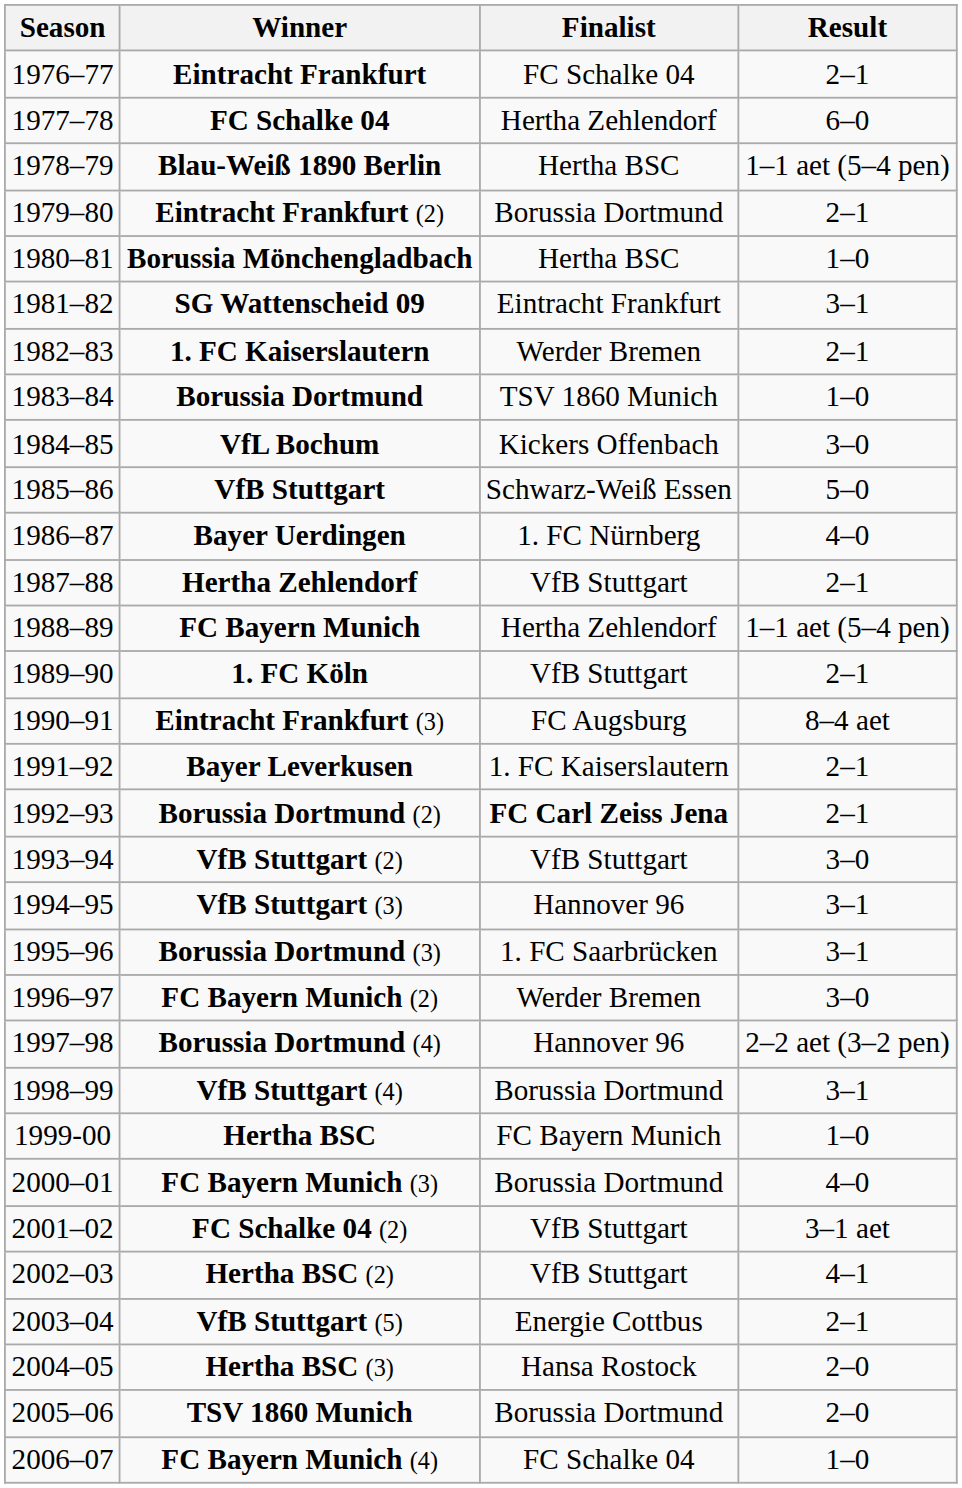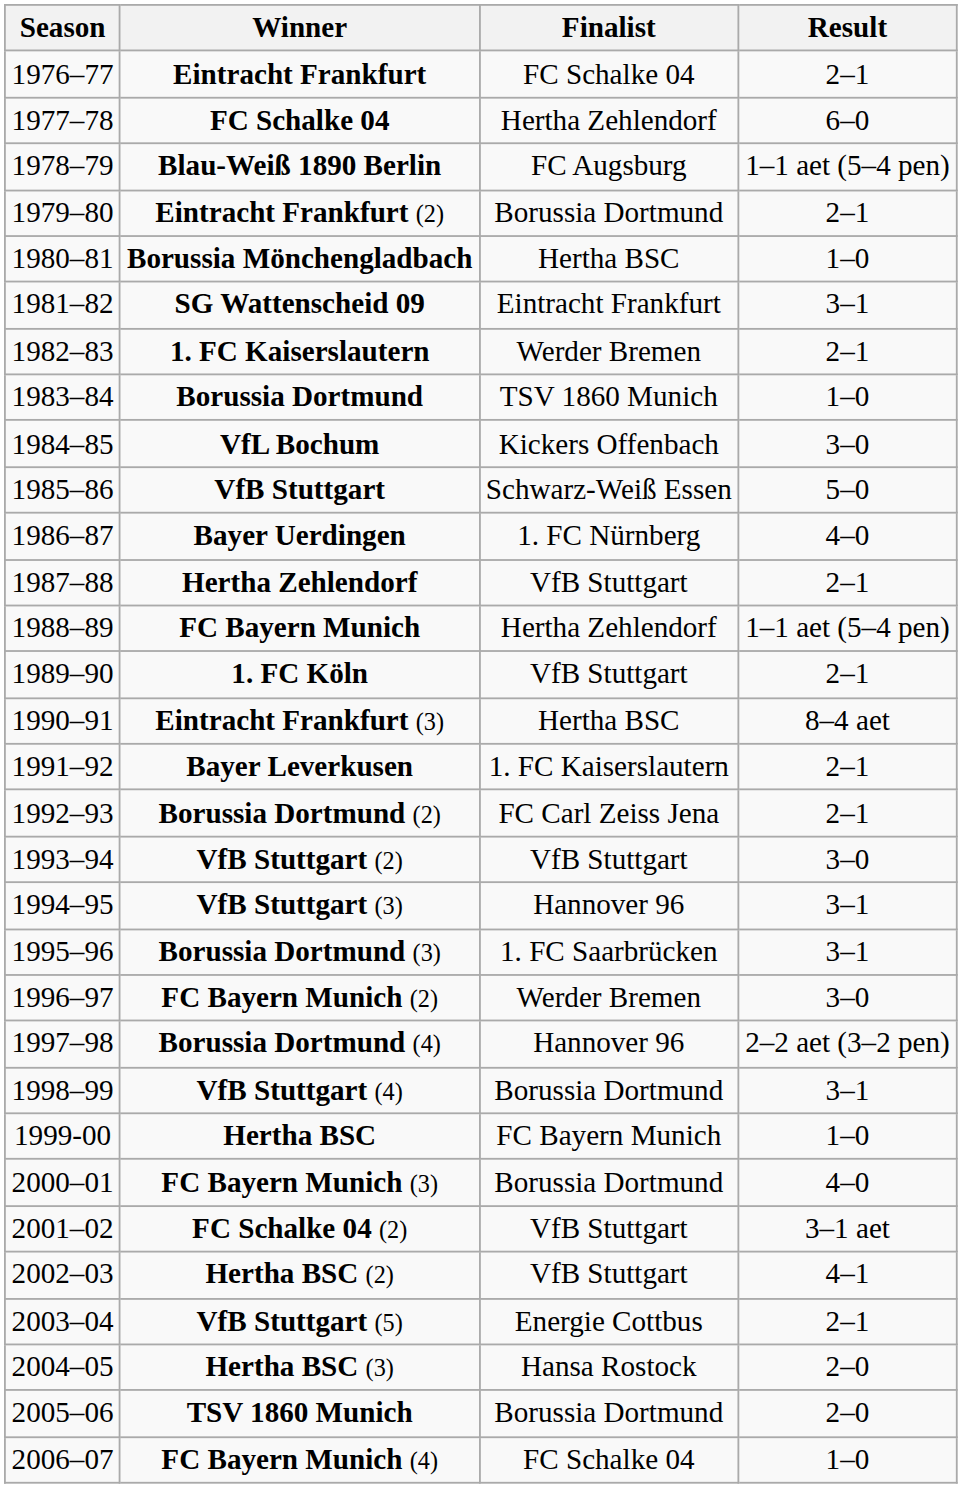Blau-Weiß 1890 Berlin | Finalist: Hertha BSC -> FC Augsburg
Eintracht Frankfurt (3) | Finalist: FC Augsburg -> Hertha BSC
Borussia Dortmund (2) | Finalist: bold -> normal
